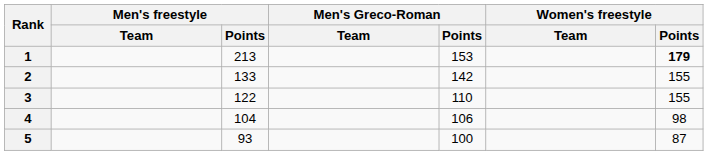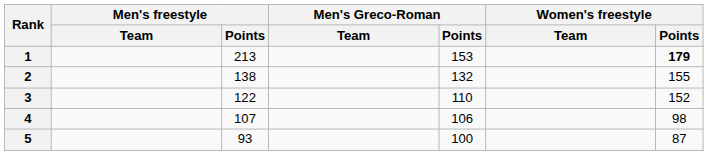2 | Men's freestyle / Points: 133 -> 138
2 | Men's Greco-Roman / Points: 142 -> 132
3 | Women's freestyle / Points: 155 -> 152
4 | Men's freestyle / Points: 104 -> 107
